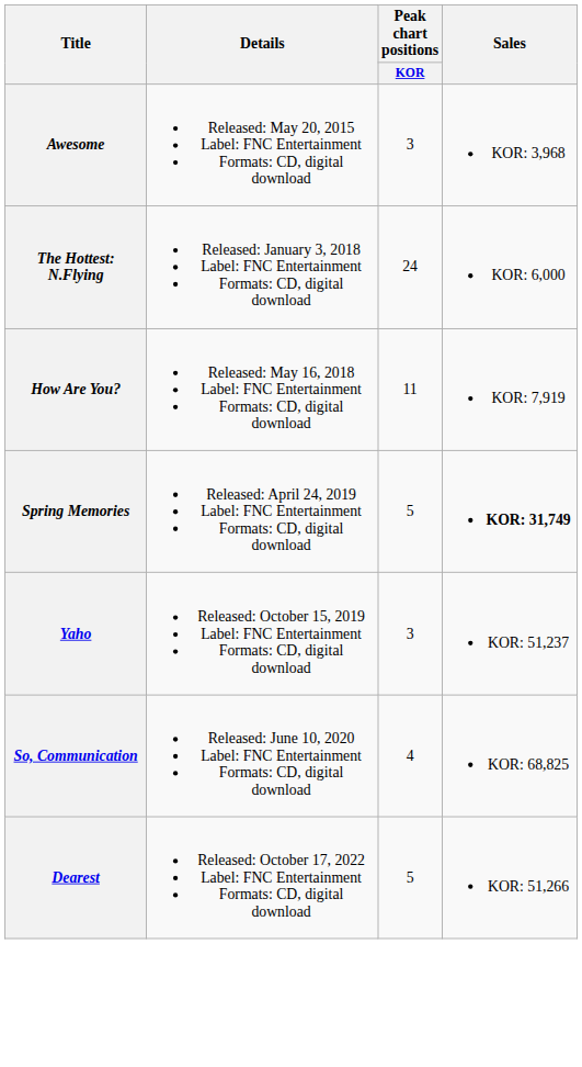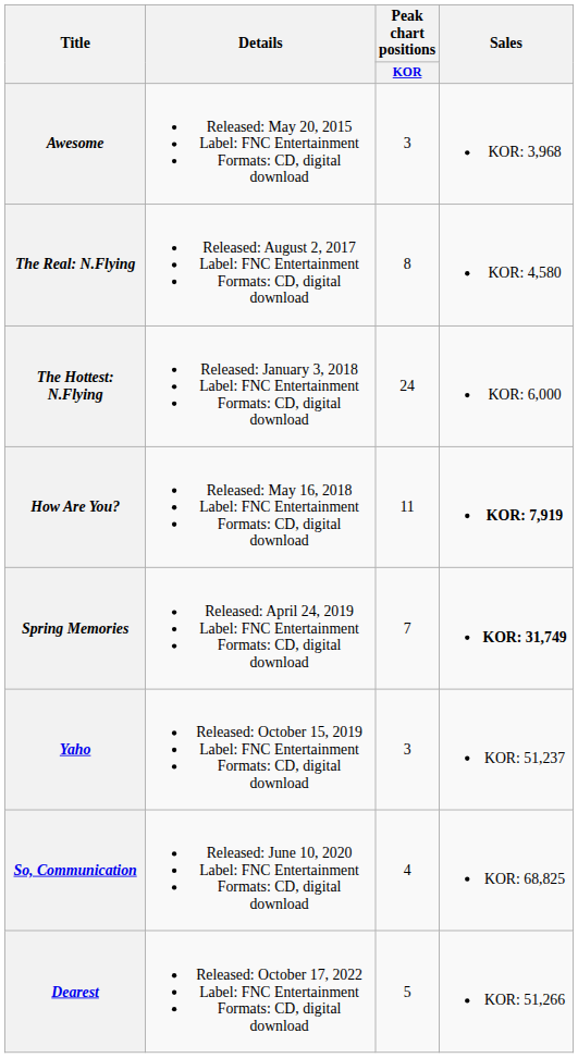+ row: The Real: N.Flying | Released: August 2, 2017 Label: FNC Entertainment Formats: CD, digital download | 8 | KOR: 4,580
How Are You? | Sales: normal -> bold
Spring Memories | Peak chart positions / KOR: 5 -> 7
